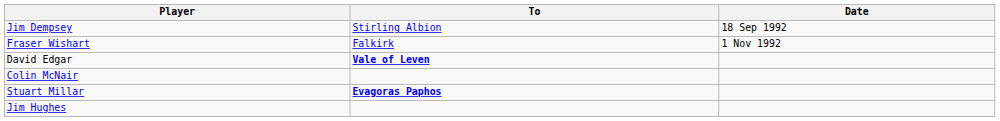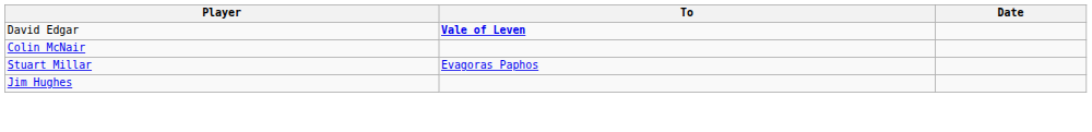- row: Jim Dempsey | Stirling Albion | 18 Sep 1992
- row: Fraser Wishart | Falkirk | 1 Nov 1992
Stuart Millar | To: bold -> normal
